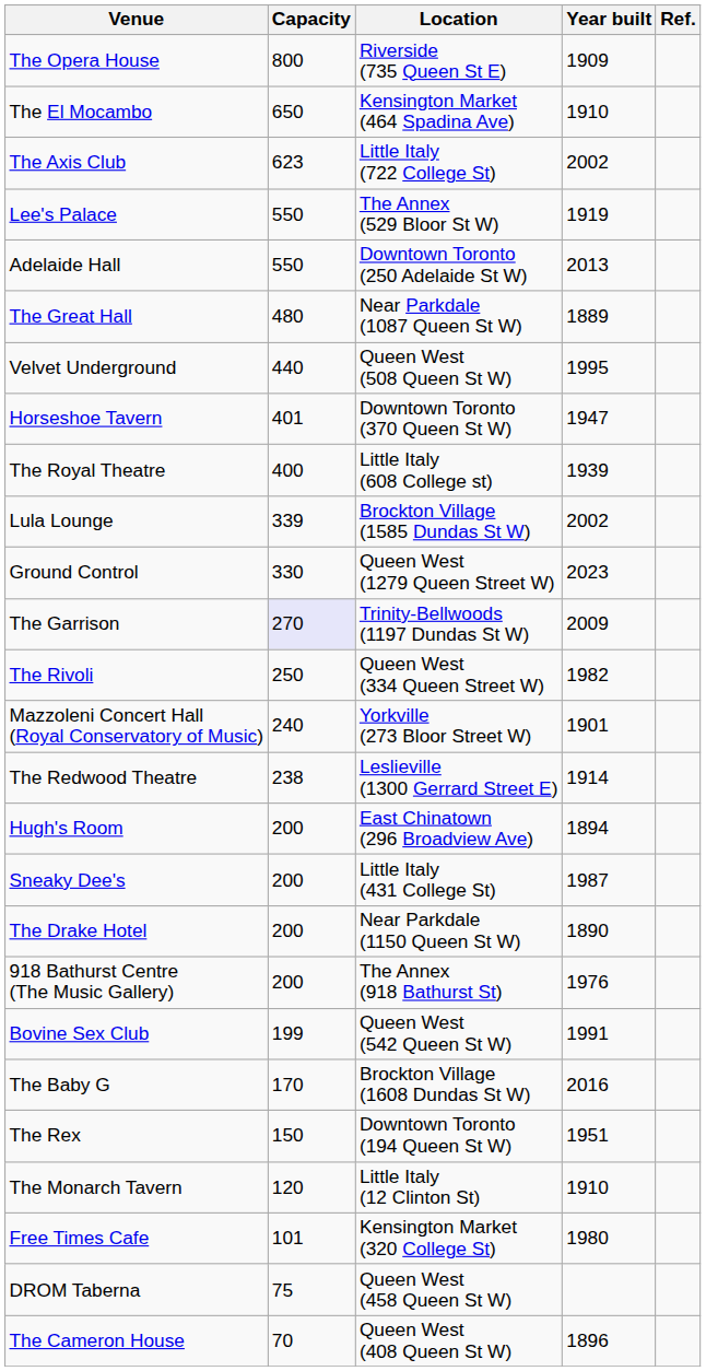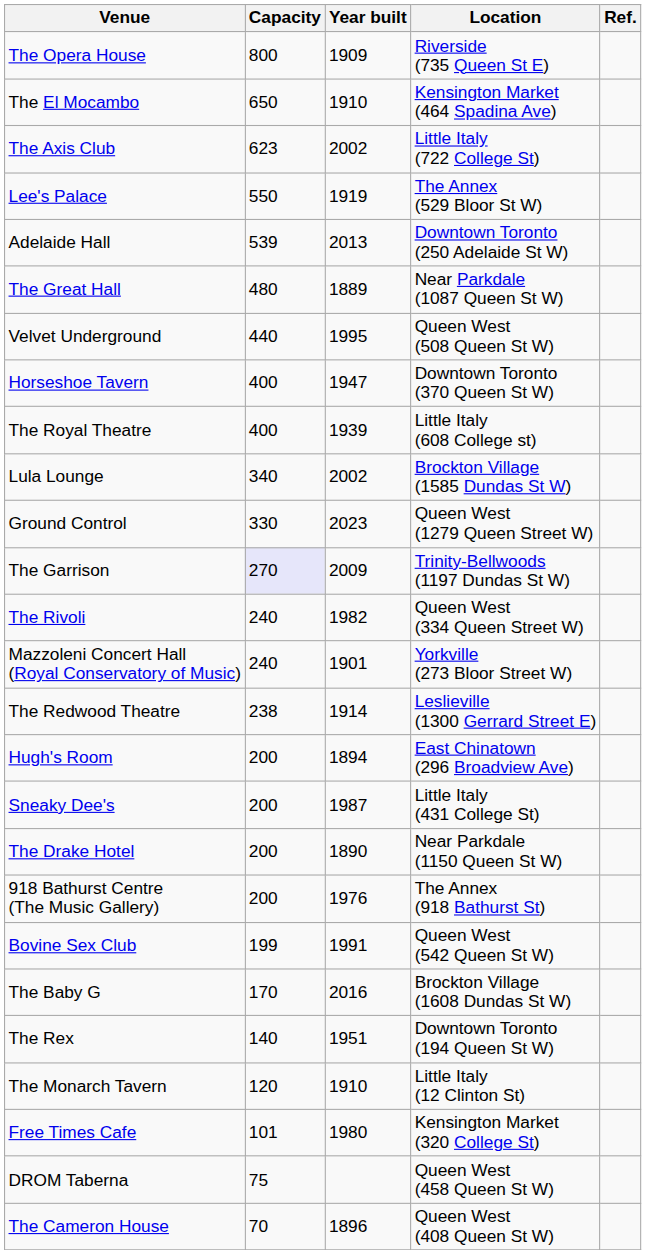columns swapped: Year built <-> Location
Adelaide Hall | Capacity: 550 -> 539
Horseshoe Tavern | Capacity: 401 -> 400
Lula Lounge | Capacity: 339 -> 340
The Rivoli | Capacity: 250 -> 240
The Rex | Capacity: 150 -> 140
